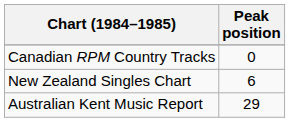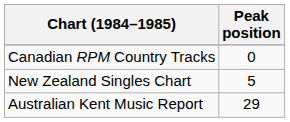New Zealand Singles Chart | Peak position: 6 -> 5
